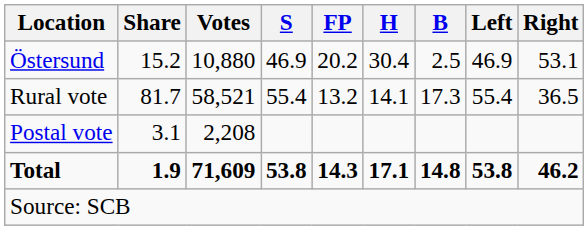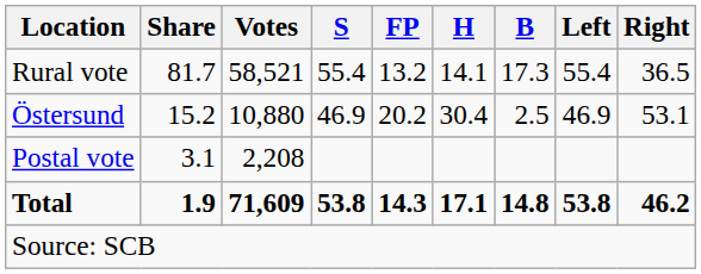rows swapped: Östersund <-> Rural vote
